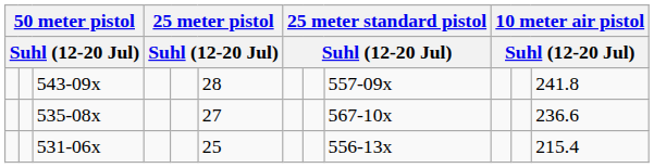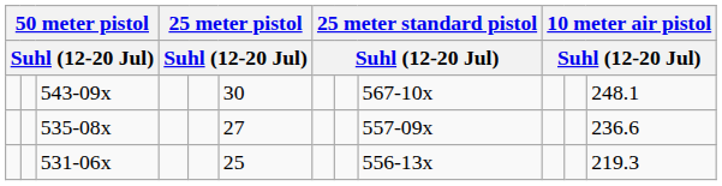543-09x | column 6: 28 -> 30
543-09x | column 9: 557-09x -> 567-10x
543-09x | column 12: 241.8 -> 248.1
535-08x | column 9: 567-10x -> 557-09x
531-06x | column 12: 215.4 -> 219.3
